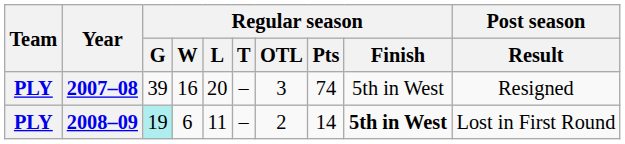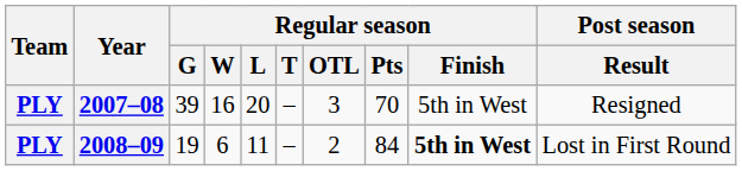2007–08 | Regular season / Pts: 74 -> 70
2008–09 | Regular season / G: paleturquoise background -> no background
2008–09 | Regular season / Pts: 14 -> 84
